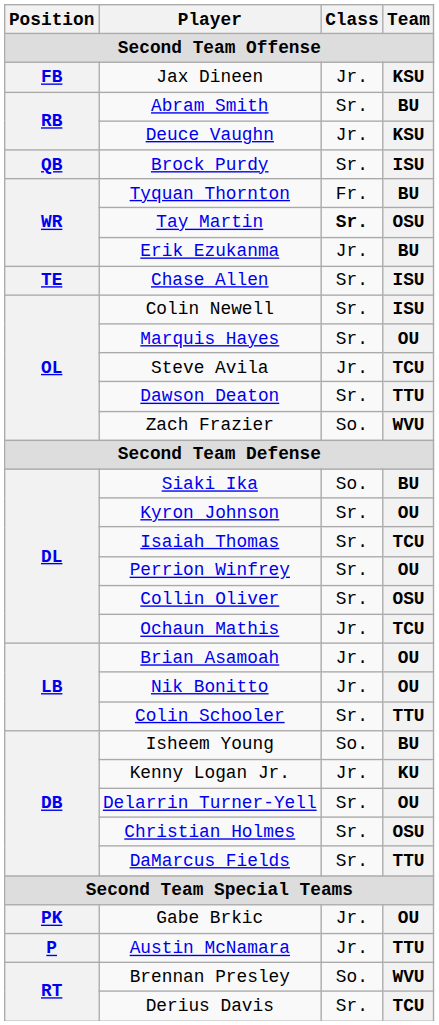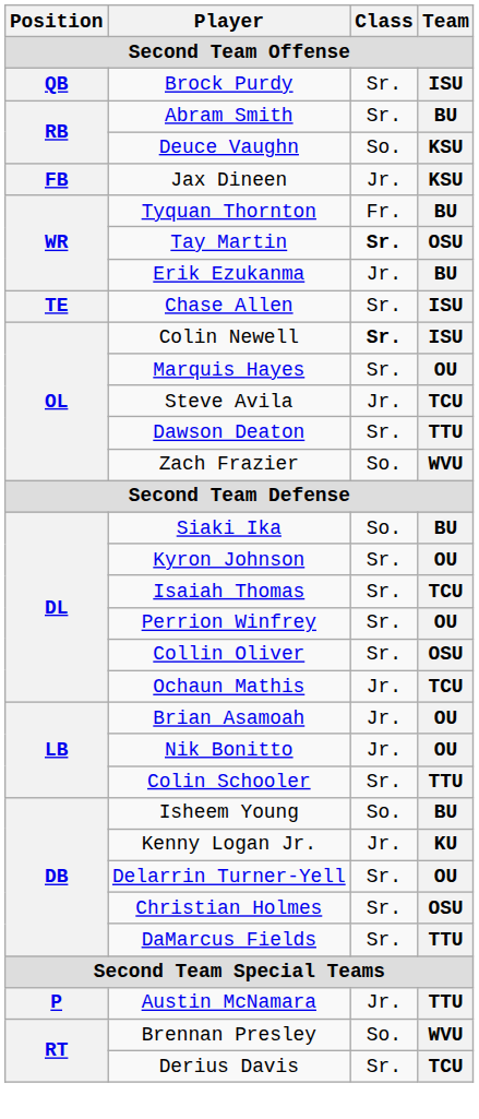rows swapped: Brock Purdy <-> Jax Dineen
Deuce Vaughn | Class: Jr. -> So.
Colin Newell | Class: normal -> bold
- row: PK | Gabe Brkic | Jr. | OU
